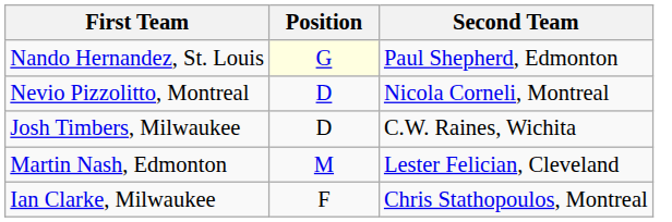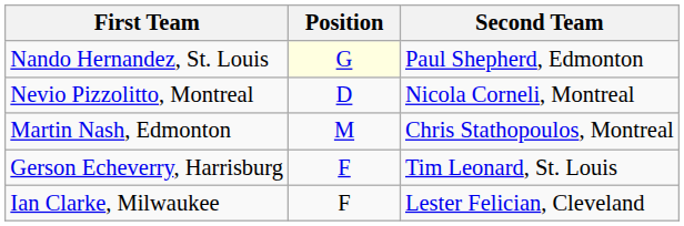- row: Josh Timbers, Milwaukee | D | C.W. Raines, Wichita
Martin Nash, Edmonton | Second Team: Lester Felician, Cleveland -> Chris Stathopoulos, Montreal
+ row: Gerson Echeverry, Harrisburg | F | Tim Leonard, St. Louis
Ian Clarke, Milwaukee | Second Team: Chris Stathopoulos, Montreal -> Lester Felician, Cleveland
